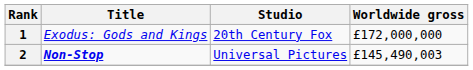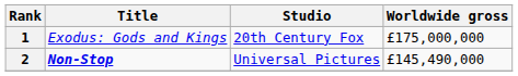1 | Worldwide gross: £172,000,000 -> £175,000,000
2 | Worldwide gross: £145,490,003 -> £145,490,000
